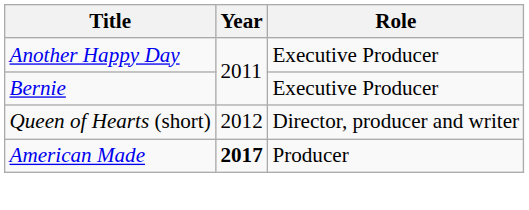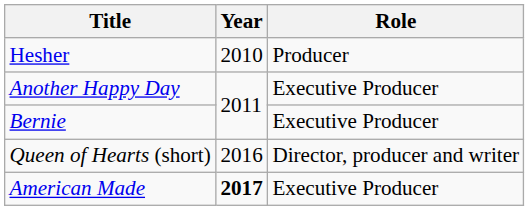+ row: Hesher | 2010 | Producer
Queen of Hearts (short) | Year: 2012 -> 2016
American Made | Role: Producer -> Executive Producer
